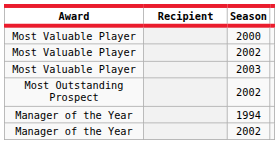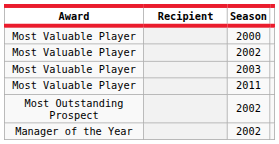+ row: Most Valuable Player | 2011
- row: Manager of the Year | 1994
